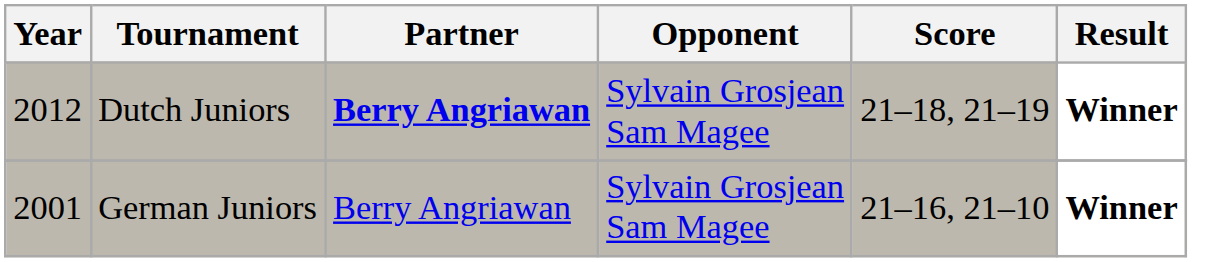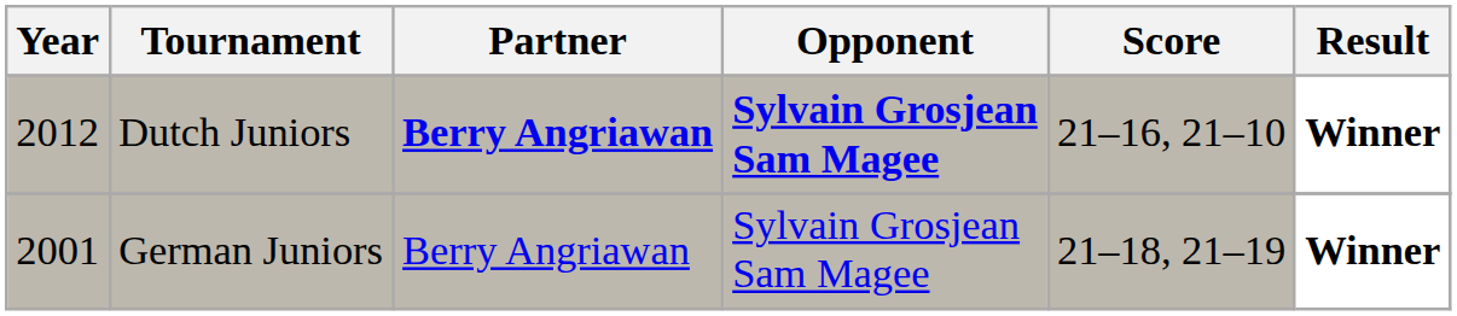Dutch Juniors | Opponent: normal -> bold
Dutch Juniors | Score: 21–18, 21–19 -> 21–16, 21–10
German Juniors | Score: 21–16, 21–10 -> 21–18, 21–19
